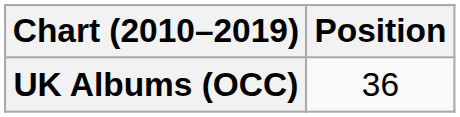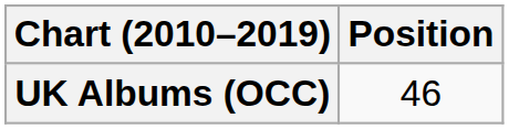UK Albums (OCC) | Position: 36 -> 46
